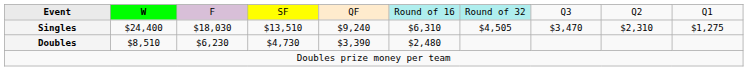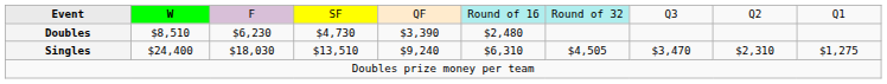rows swapped: Singles <-> Doubles
